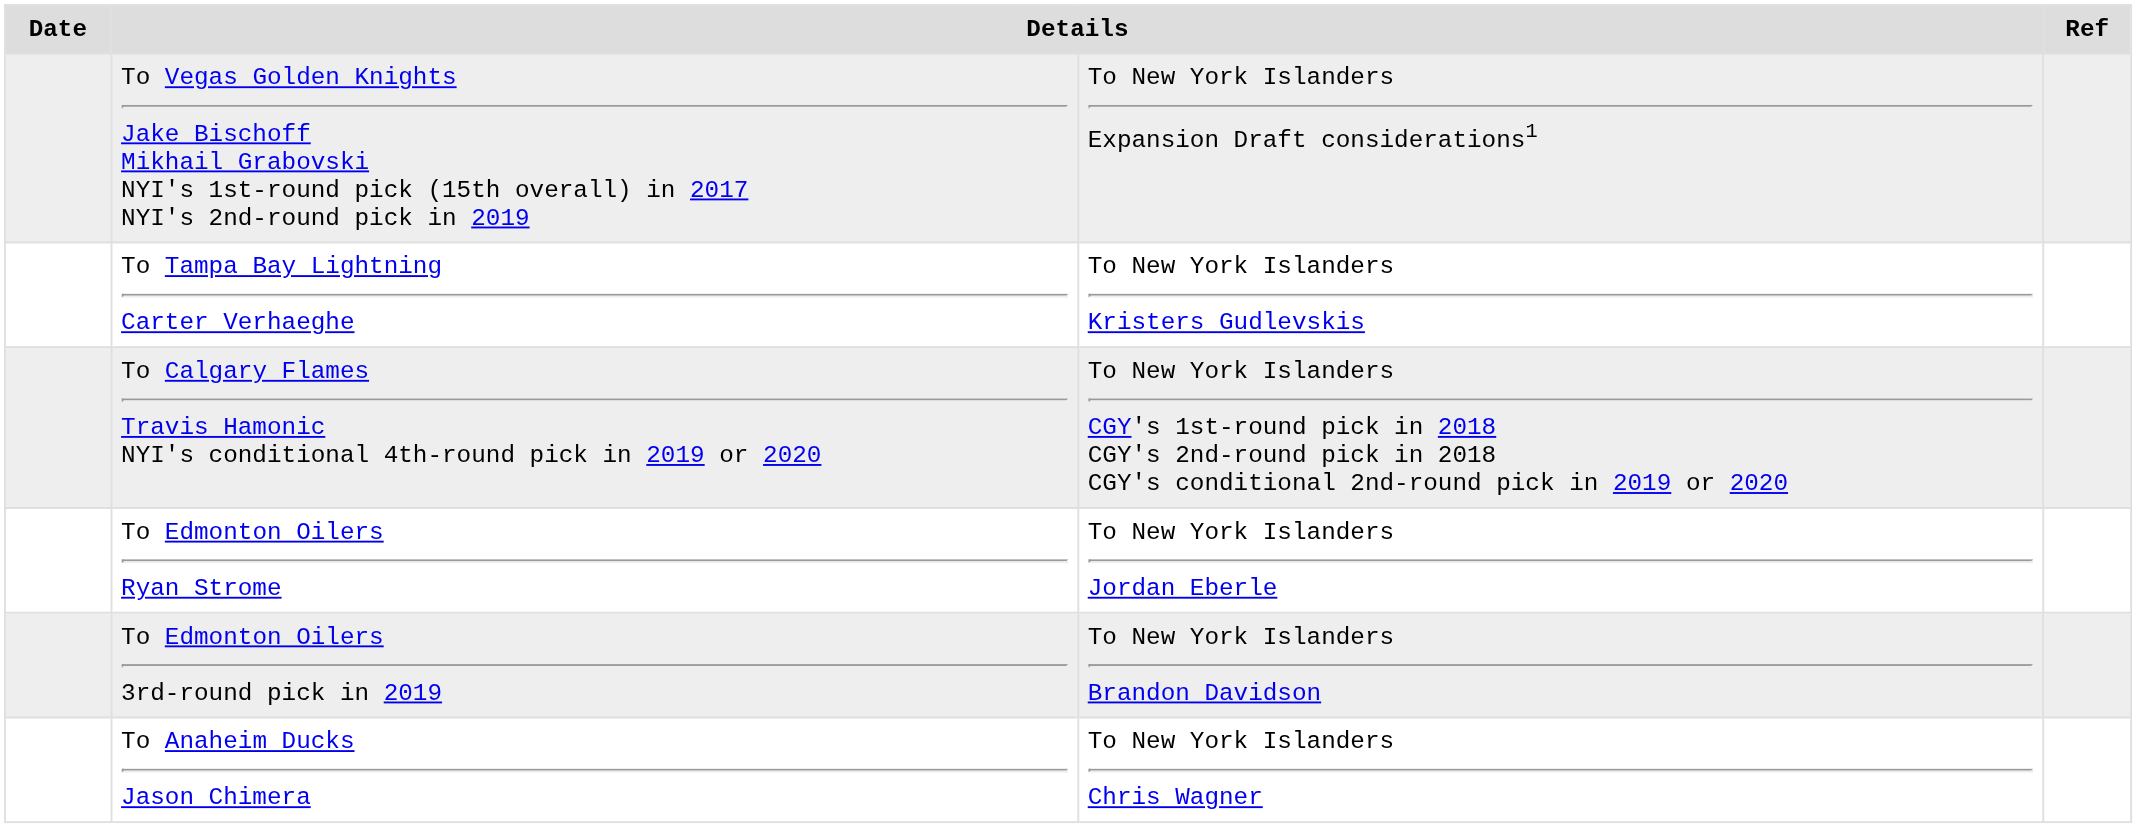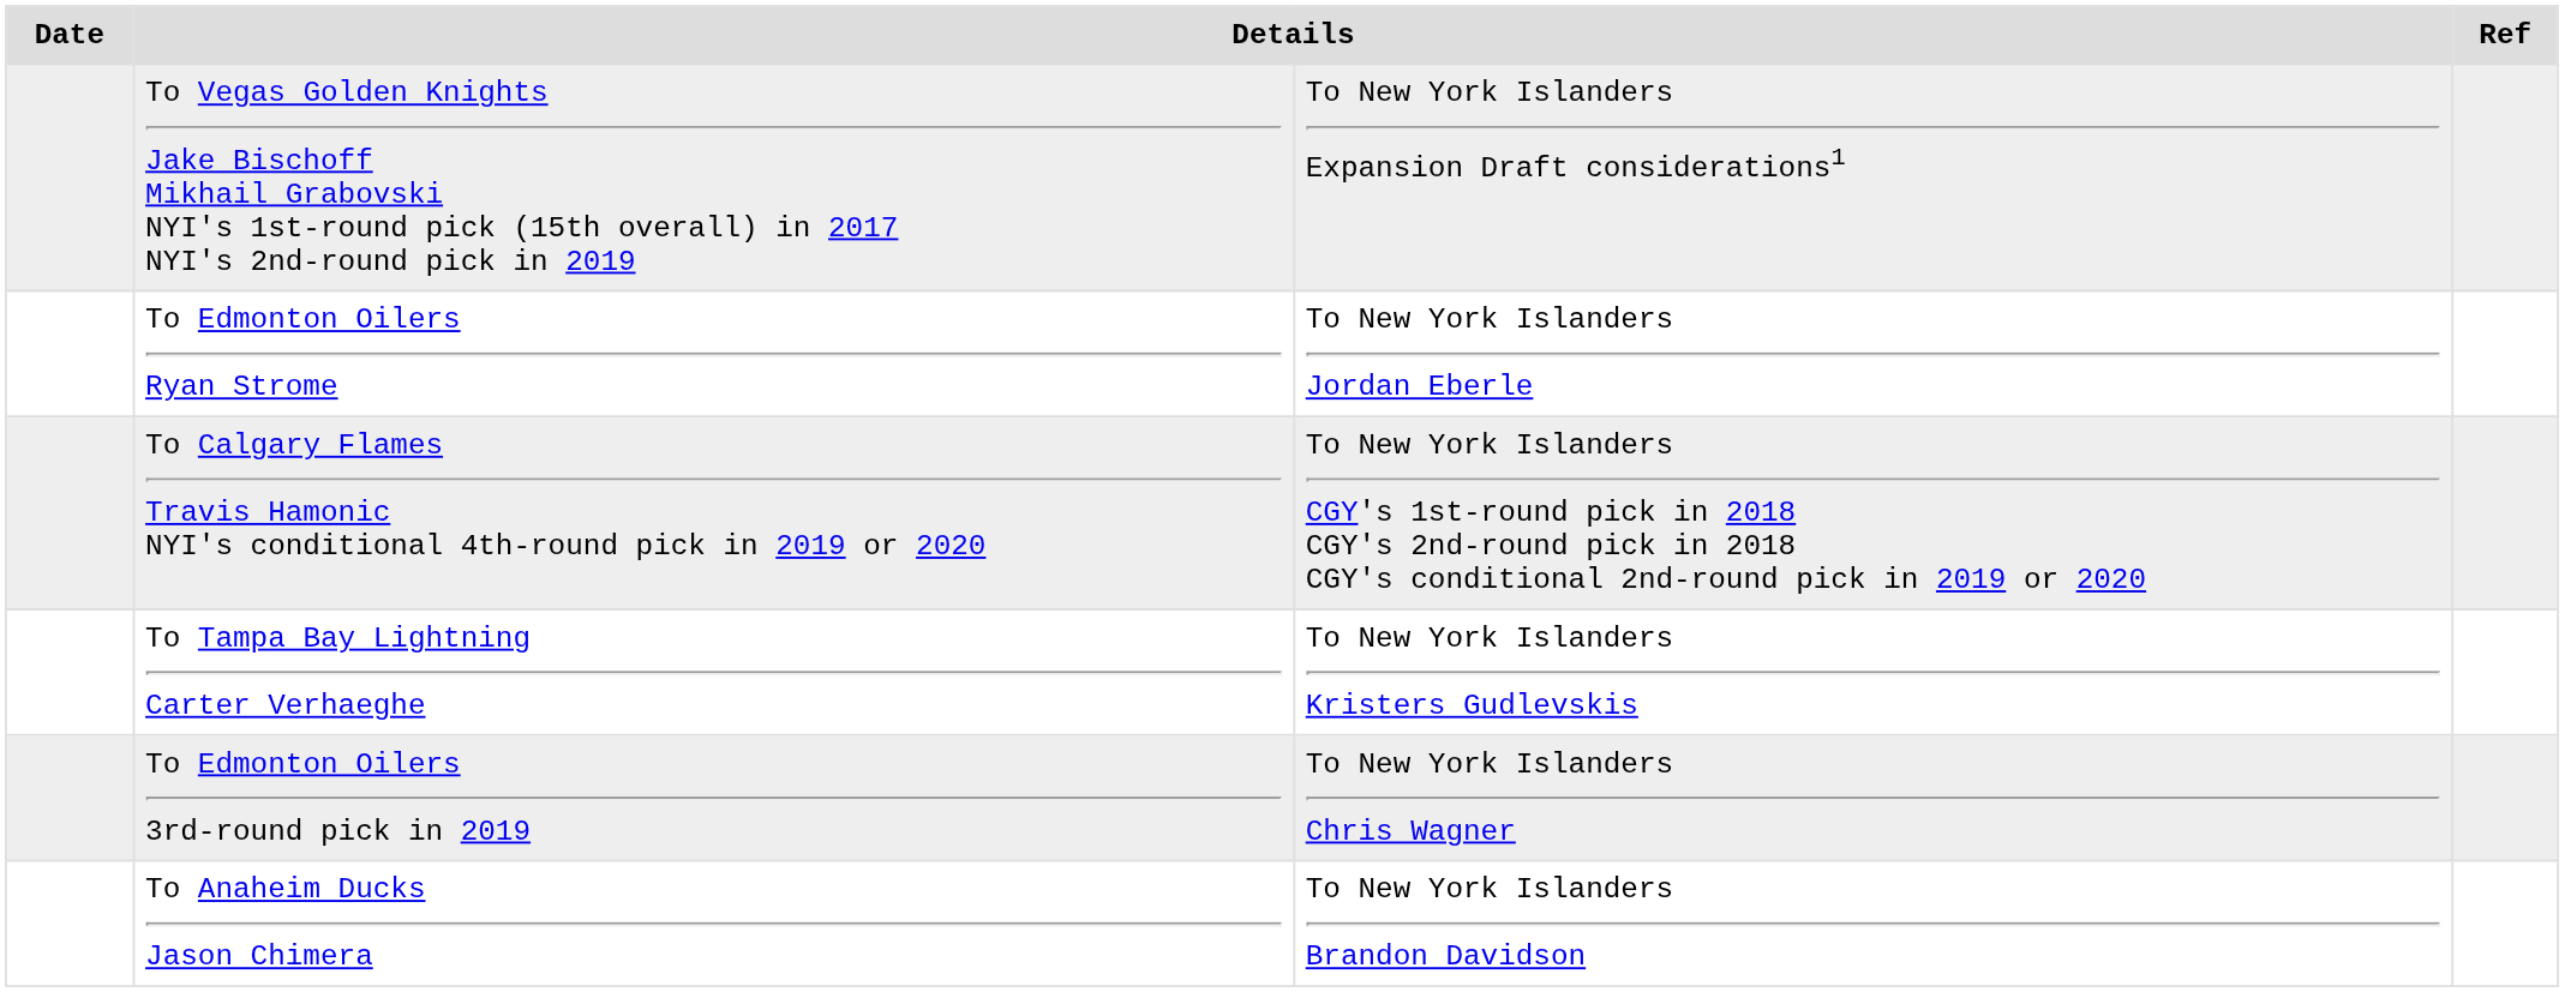rows swapped: To Edmonton Oilers Ryan Strome <-> To Tampa Bay Lightning Carter Verhaeghe
To Edmonton Oilers 3rd-round pick in 2019 | column 3: To New York Islanders Brandon Davidson -> To New York Islanders Chris Wagner
To Anaheim Ducks Jason Chimera | column 3: To New York Islanders Chris Wagner -> To New York Islanders Brandon Davidson
